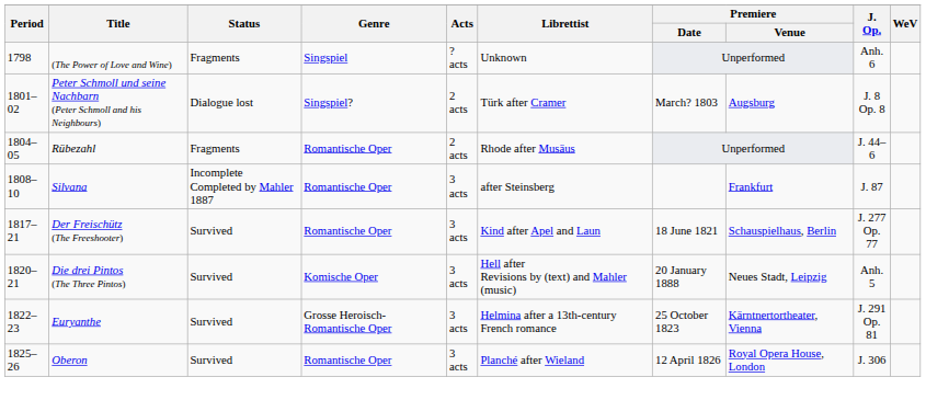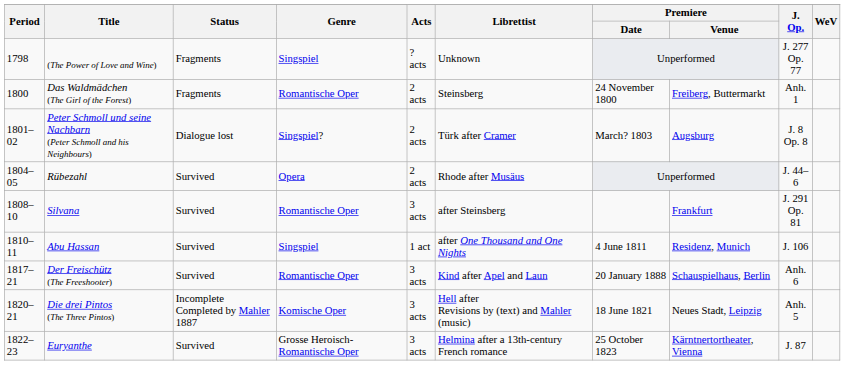(The Power of Love and Wine) | J. Op.: Anh. 6 -> J. 277 Op. 77
+ row: 1800 | Das Waldmädchen (The Girl of the Forest) | Fragments | Romantische Oper | 2 acts | Steinsberg | 24 November 1800 | Freiberg, Buttermarkt | Anh. 1
Rübezahl | Status: Fragments -> Survived
Rübezahl | Genre: Romantische Oper -> Opera
Silvana | Status: Incomplete Completed by Mahler 1887 -> Survived
Silvana | J. Op.: J. 87 -> J. 291 Op. 81
+ row: 1810–11 | Abu Hassan | Survived | Singspiel | 1 act | after One Thousand and One Nights | 4 June 1811 | Residenz, Munich | J. 106
Der Freischütz (The Freeshooter) | Premiere / Date: 18 June 1821 -> 20 January 1888
Der Freischütz (The Freeshooter) | J. Op.: J. 277 Op. 77 -> Anh. 6
Die drei Pintos (The Three Pintos) | Status: Survived -> Incomplete Completed by Mahler 1887
Die drei Pintos (The Three Pintos) | Premiere / Date: 20 January 1888 -> 18 June 1821
Euryanthe | J. Op.: J. 291 Op. 81 -> J. 87
- row: 1825–26 | Oberon | Survived | Romantische Oper | 3 acts | Planché after Wieland | 12 April 1826 | Royal Opera House, London | J. 306
